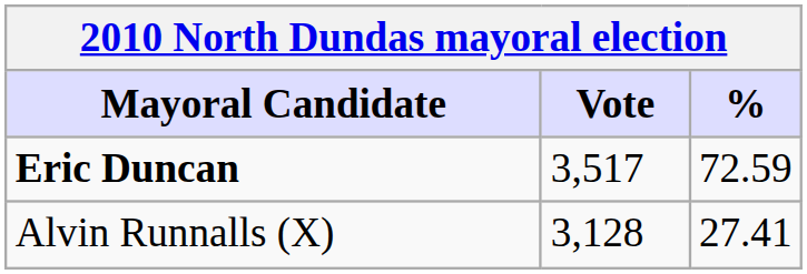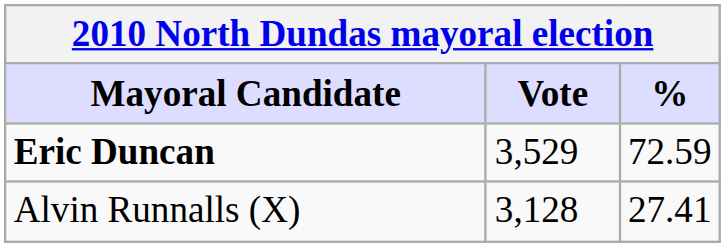Eric Duncan | Vote: 3,517 -> 3,529
